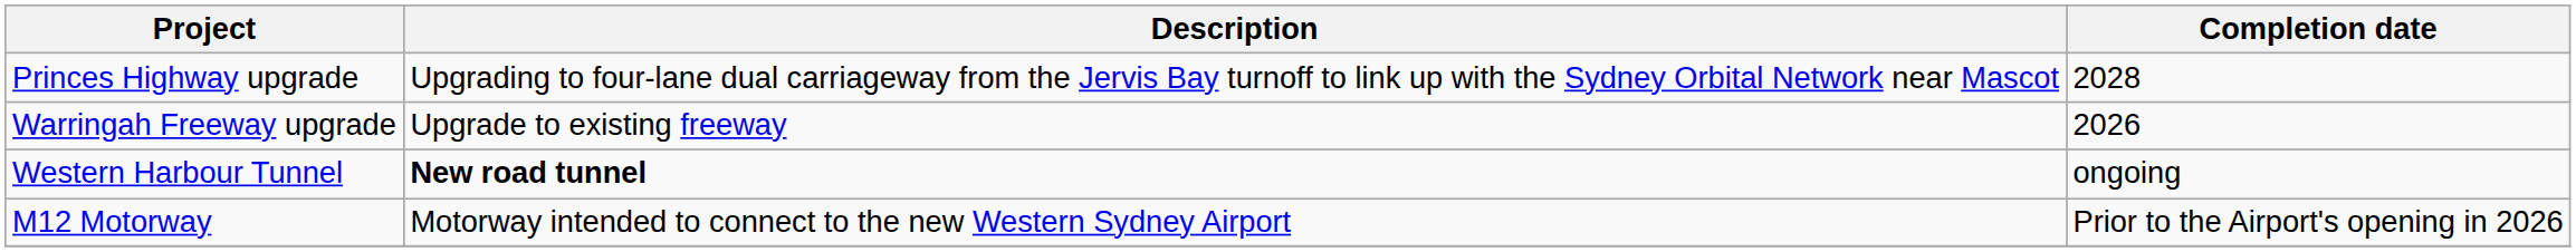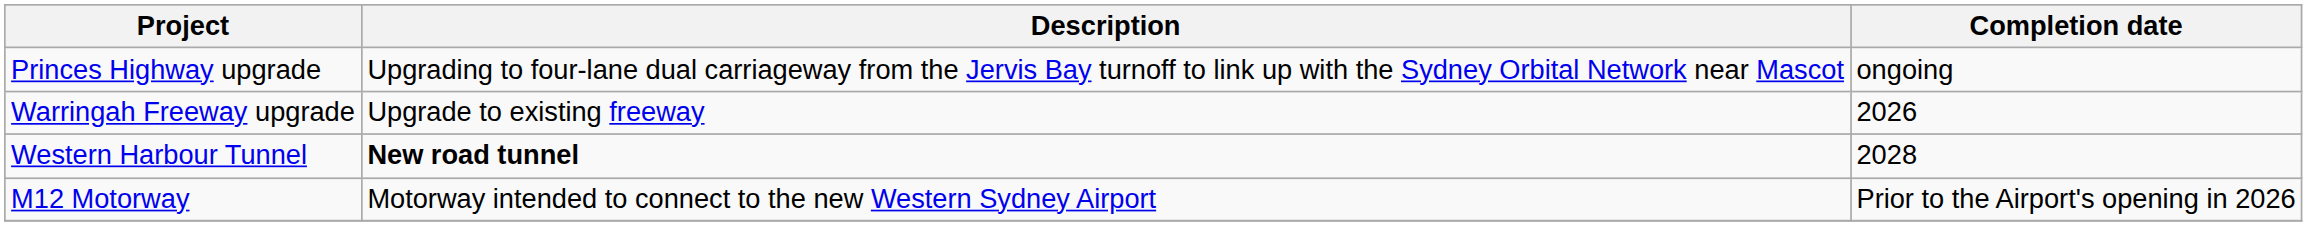Princes Highway upgrade | Completion date: 2028 -> ongoing
Western Harbour Tunnel | Completion date: ongoing -> 2028
